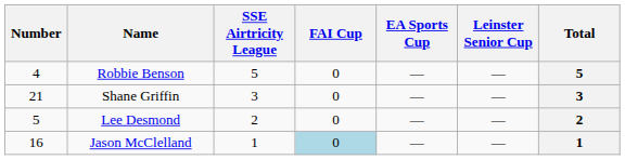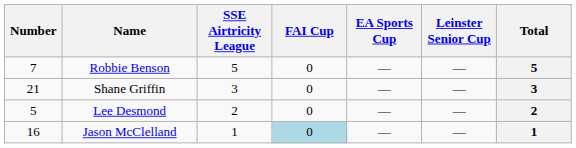Robbie Benson | Number: 4 -> 7
